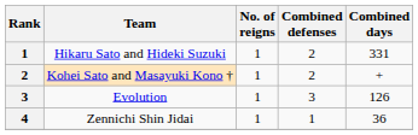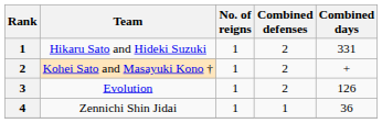Evolution | Combined defenses: 3 -> 2
